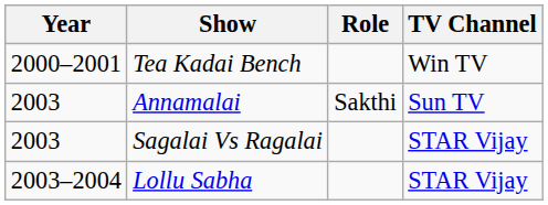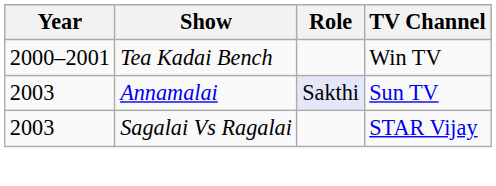Annamalai | Role: no background -> lavender background
- row: 2003–2004 | Lollu Sabha | STAR Vijay
